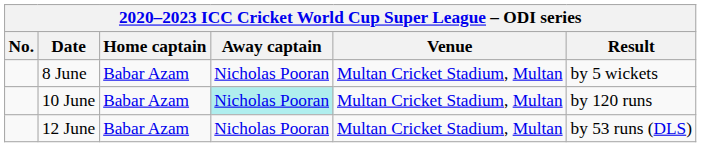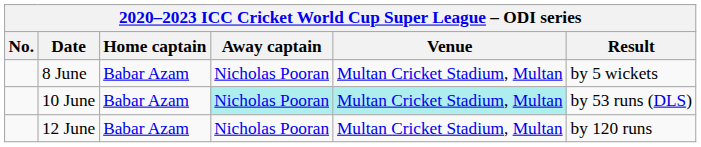10 June | Venue: no background -> paleturquoise background
10 June | Result: by 120 runs -> by 53 runs (DLS)
12 June | Result: by 53 runs (DLS) -> by 120 runs
